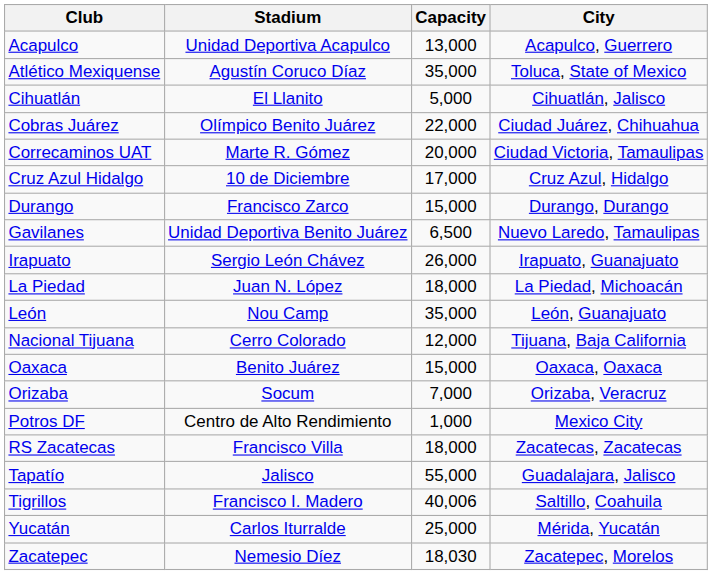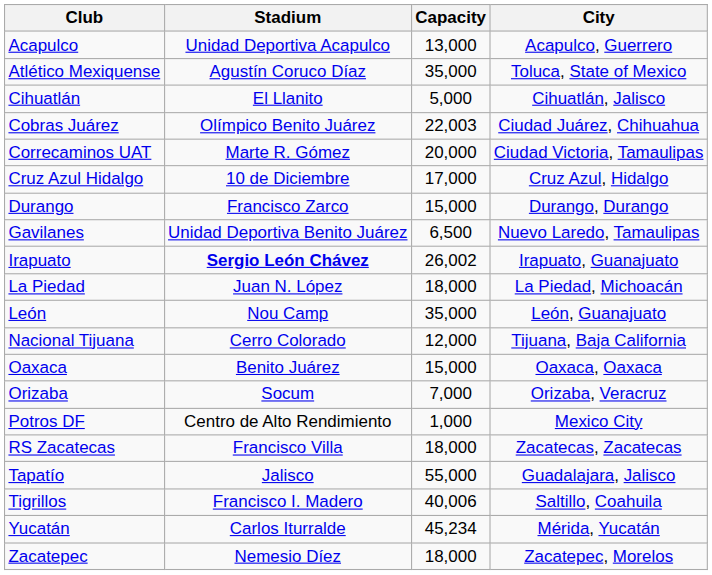Cobras Juárez | Capacity: 22,000 -> 22,003
Irapuato | Stadium: normal -> bold
Irapuato | Capacity: 26,000 -> 26,002
Yucatán | Capacity: 25,000 -> 45,234
Zacatepec | Capacity: 18,030 -> 18,000
